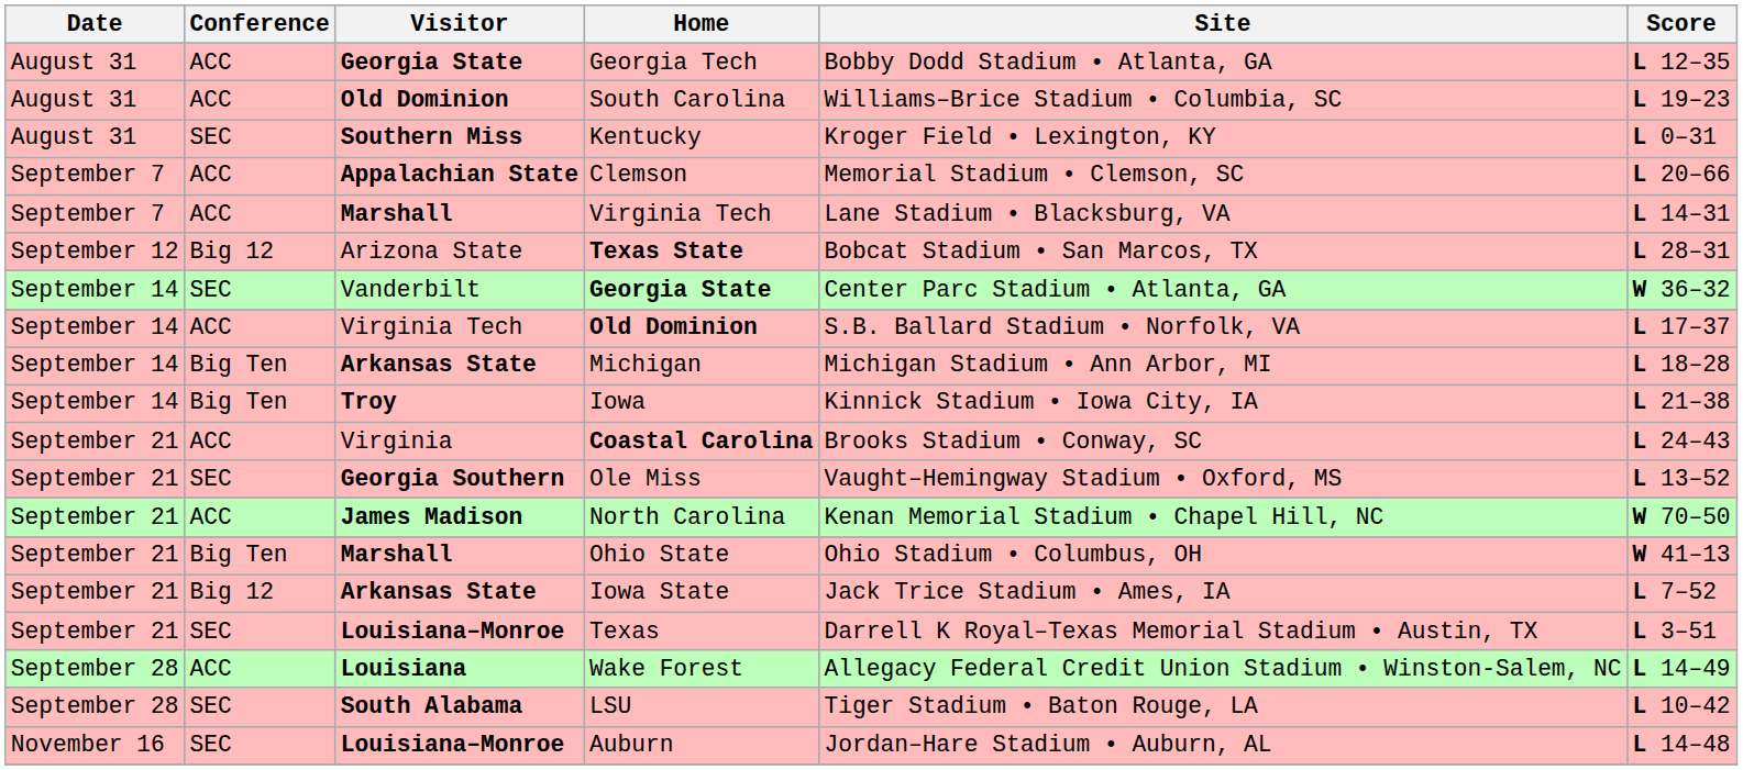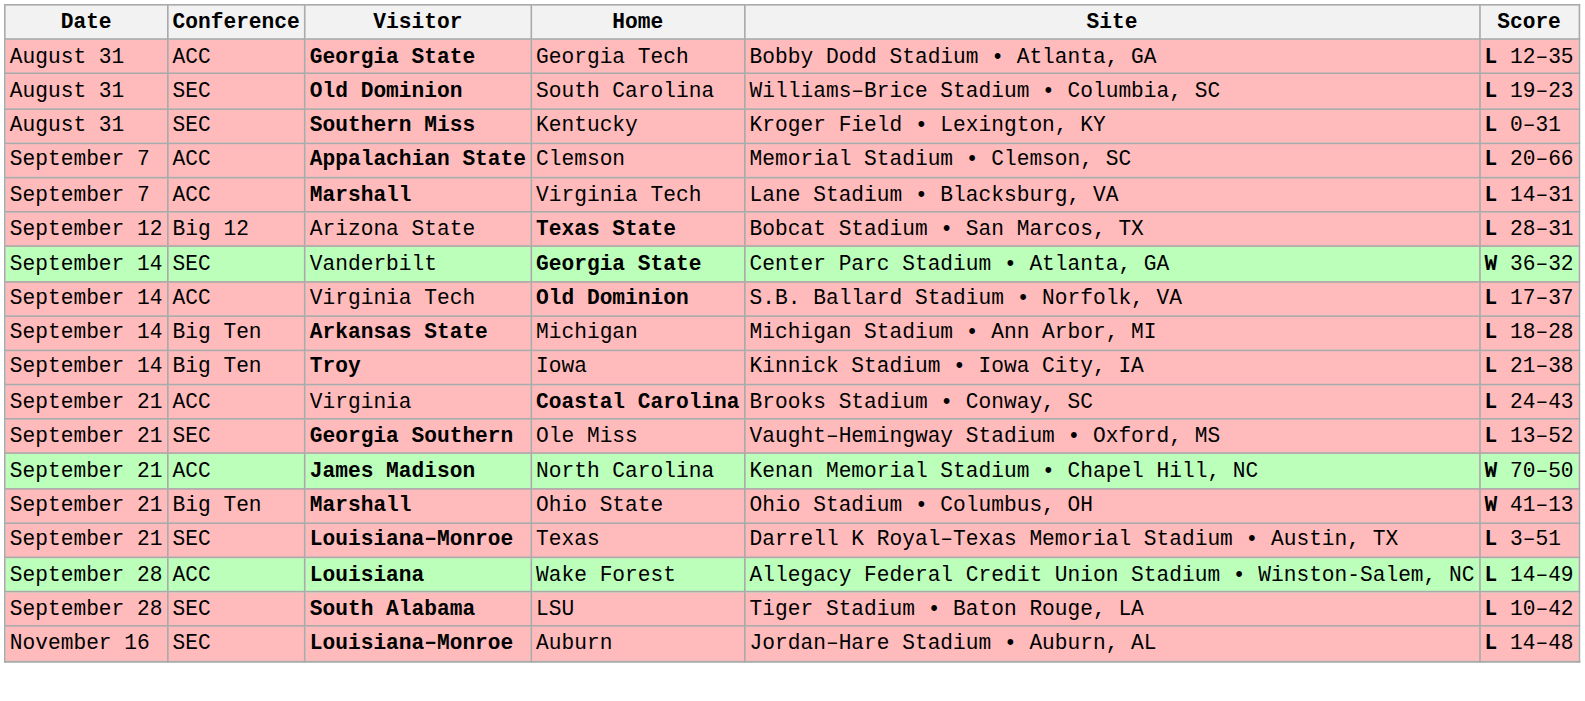South Carolina | Conference: ACC -> SEC
- row: September 21 | Big 12 | Arkansas State | Iowa State | Jack Trice Stadium • Ames, IA | L 7–52
